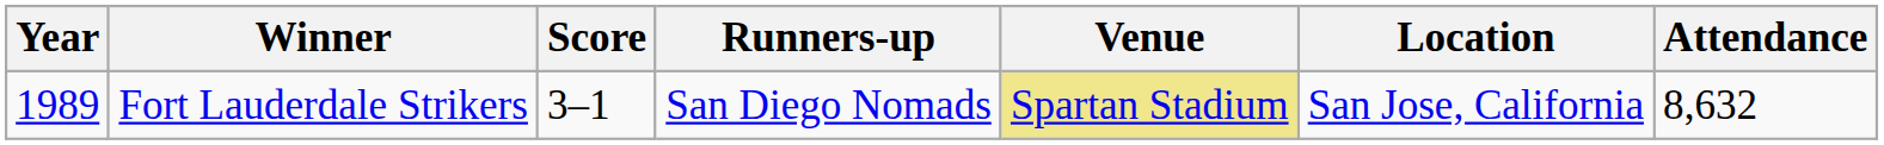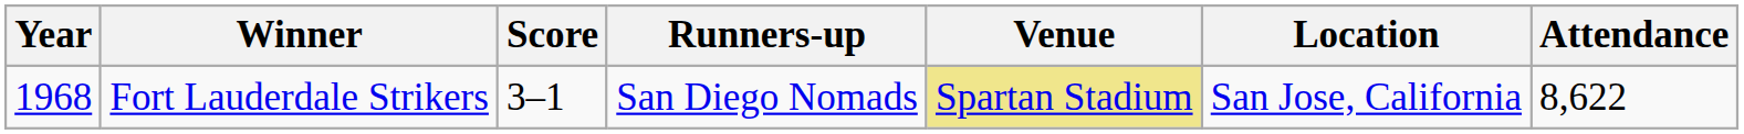Fort Lauderdale Strikers | Year: 1989 -> 1968
Fort Lauderdale Strikers | Attendance: 8,632 -> 8,622
